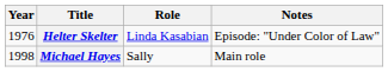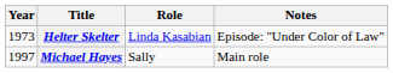Helter Skelter | Year: 1976 -> 1973
Michael Hayes | Year: 1998 -> 1997
